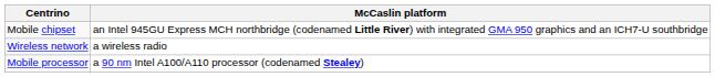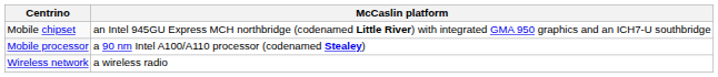rows swapped: Mobile processor <-> Wireless network
